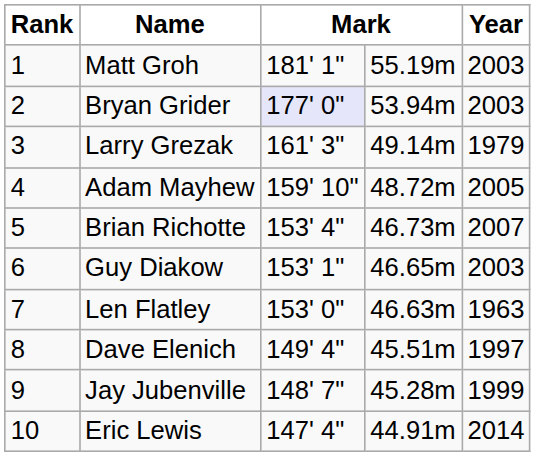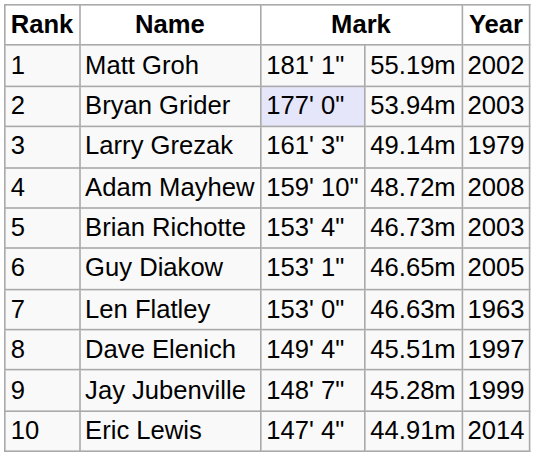Matt Groh | Year: 2003 -> 2002
Adam Mayhew | Year: 2005 -> 2008
Brian Richotte | Year: 2007 -> 2003
Guy Diakow | Year: 2003 -> 2005
